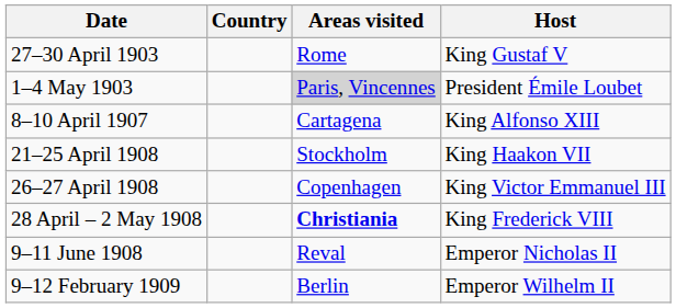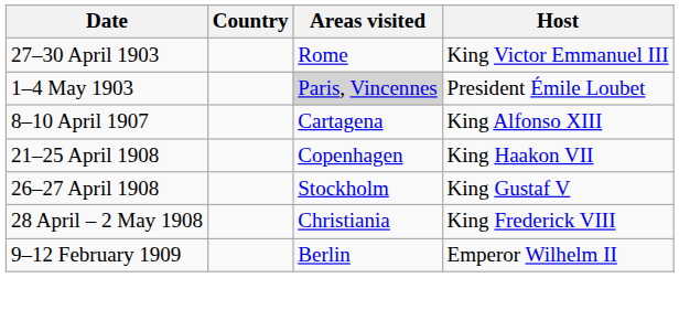27–30 April 1903 | Host: King Gustaf V -> King Victor Emmanuel III
21–25 April 1908 | Areas visited: Stockholm -> Copenhagen
26–27 April 1908 | Areas visited: Copenhagen -> Stockholm
26–27 April 1908 | Host: King Victor Emmanuel III -> King Gustaf V
28 April – 2 May 1908 | Areas visited: bold -> normal
- row: 9–11 June 1908 | Reval | Emperor Nicholas II
